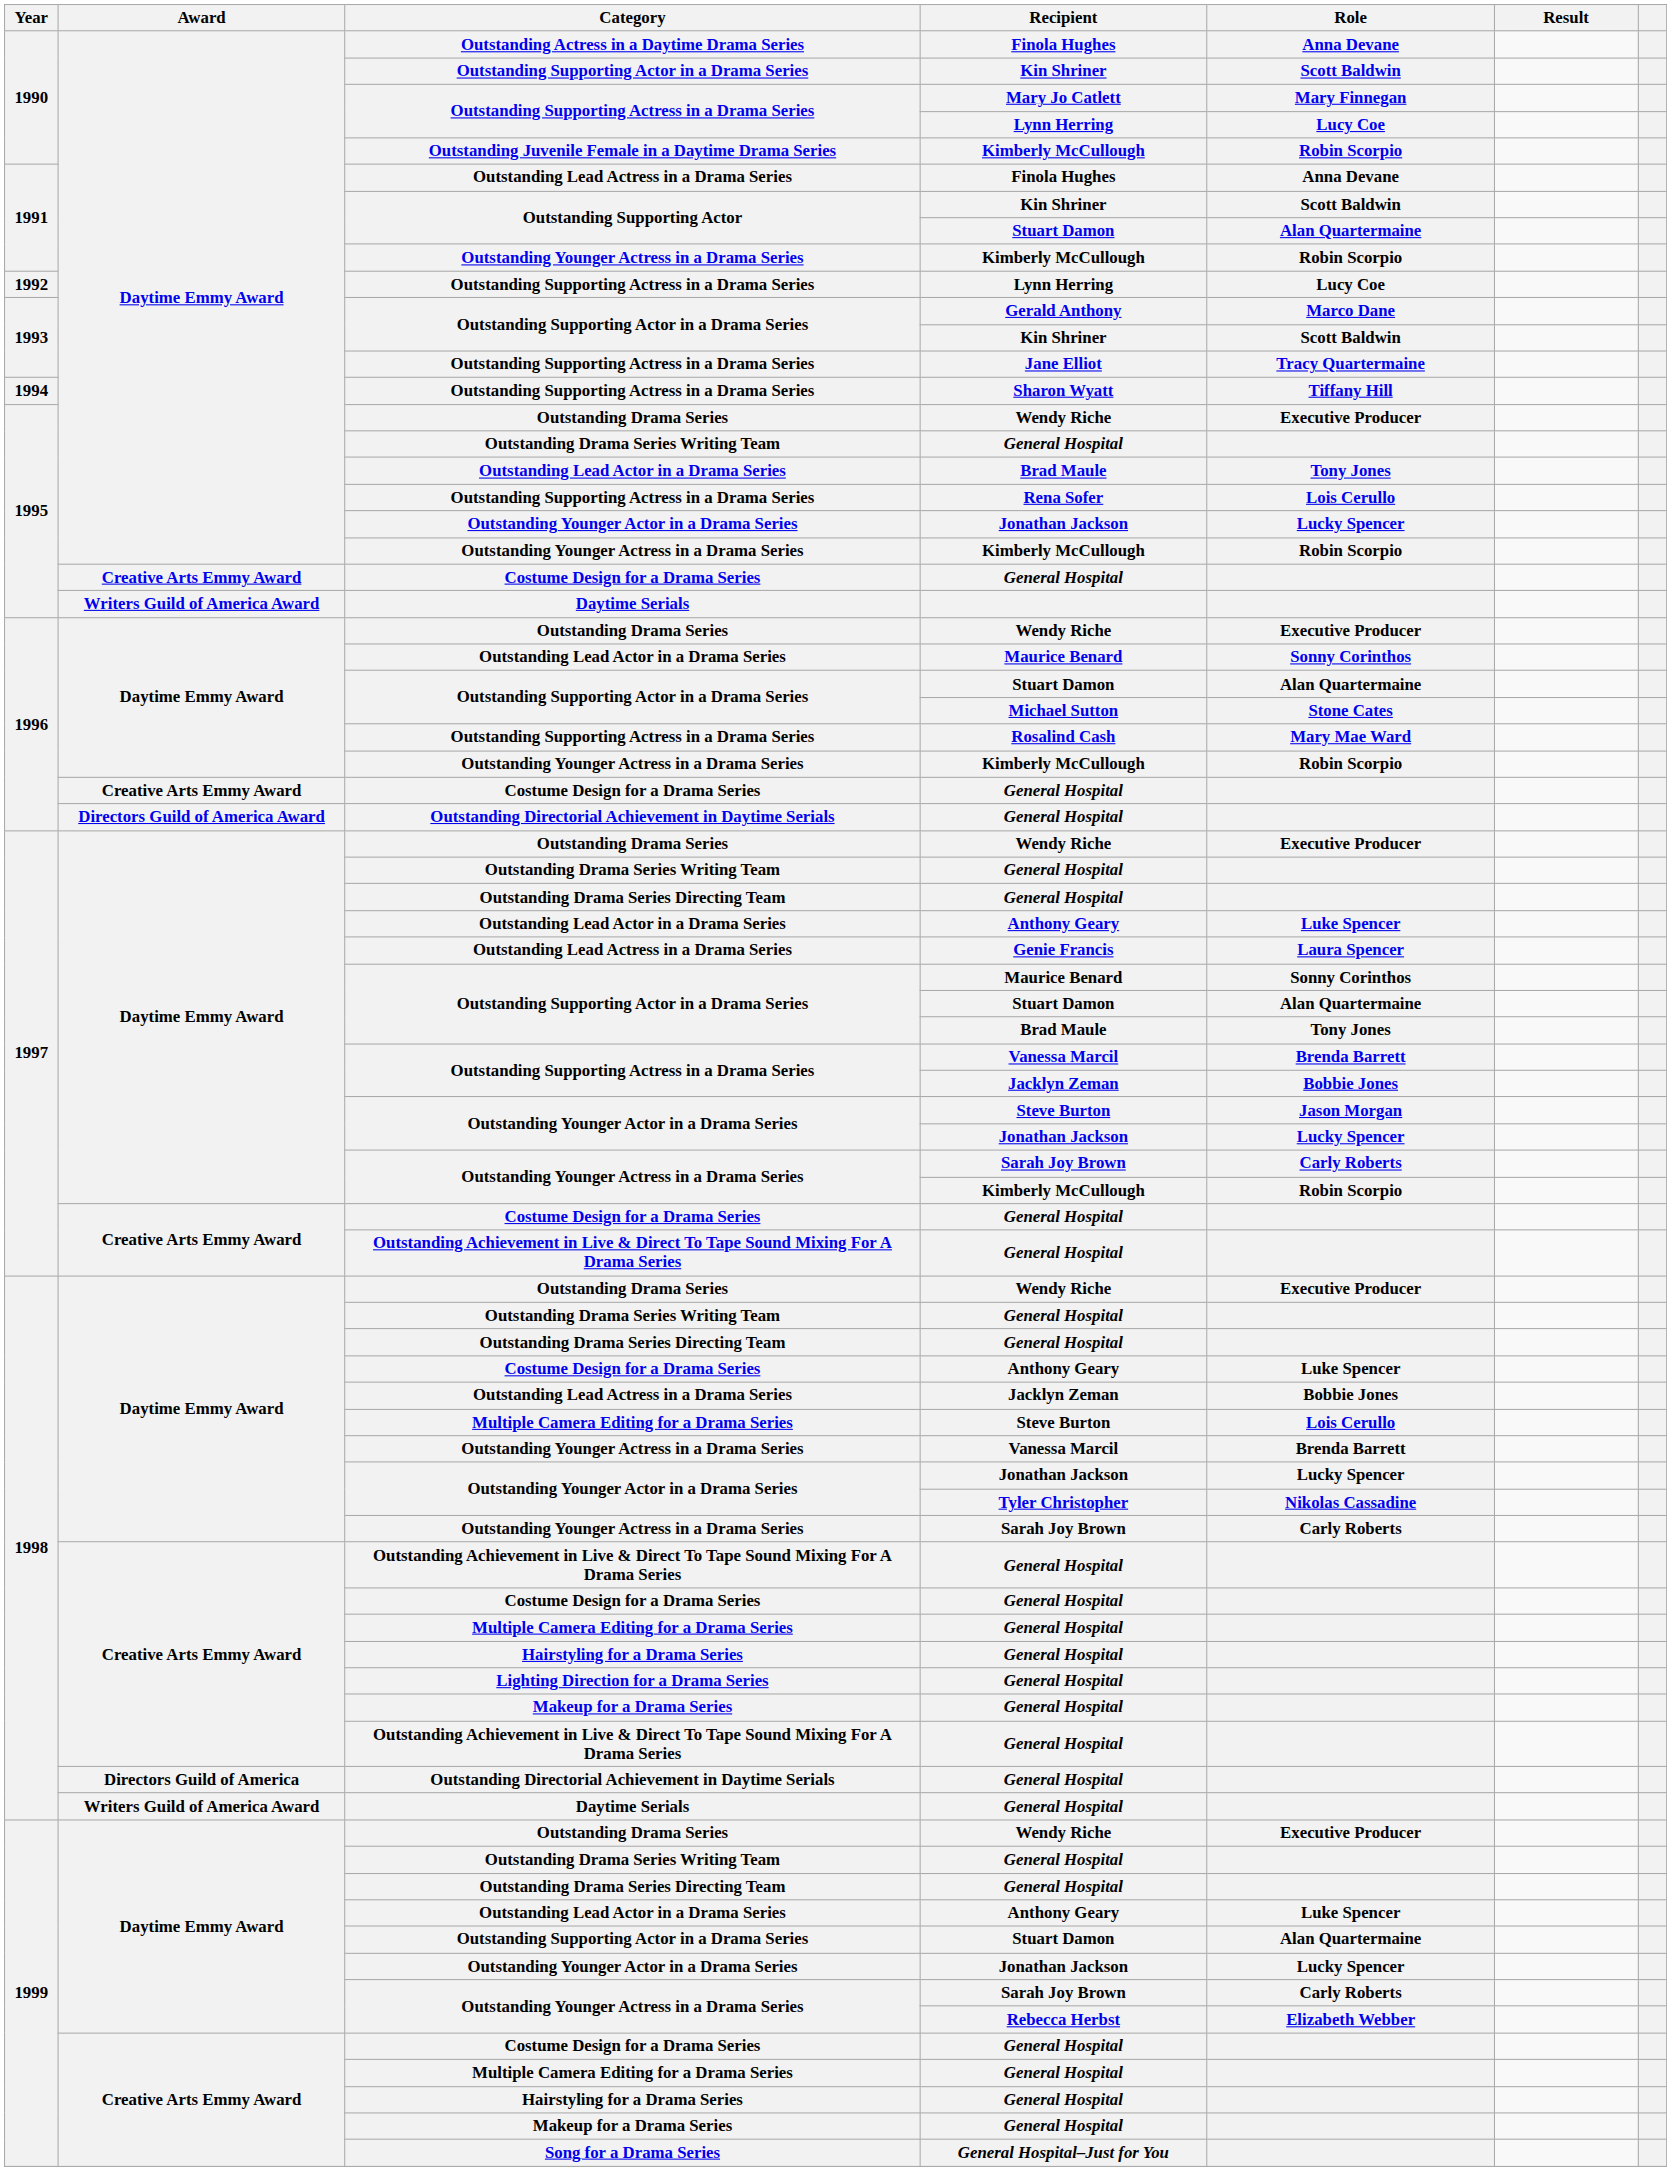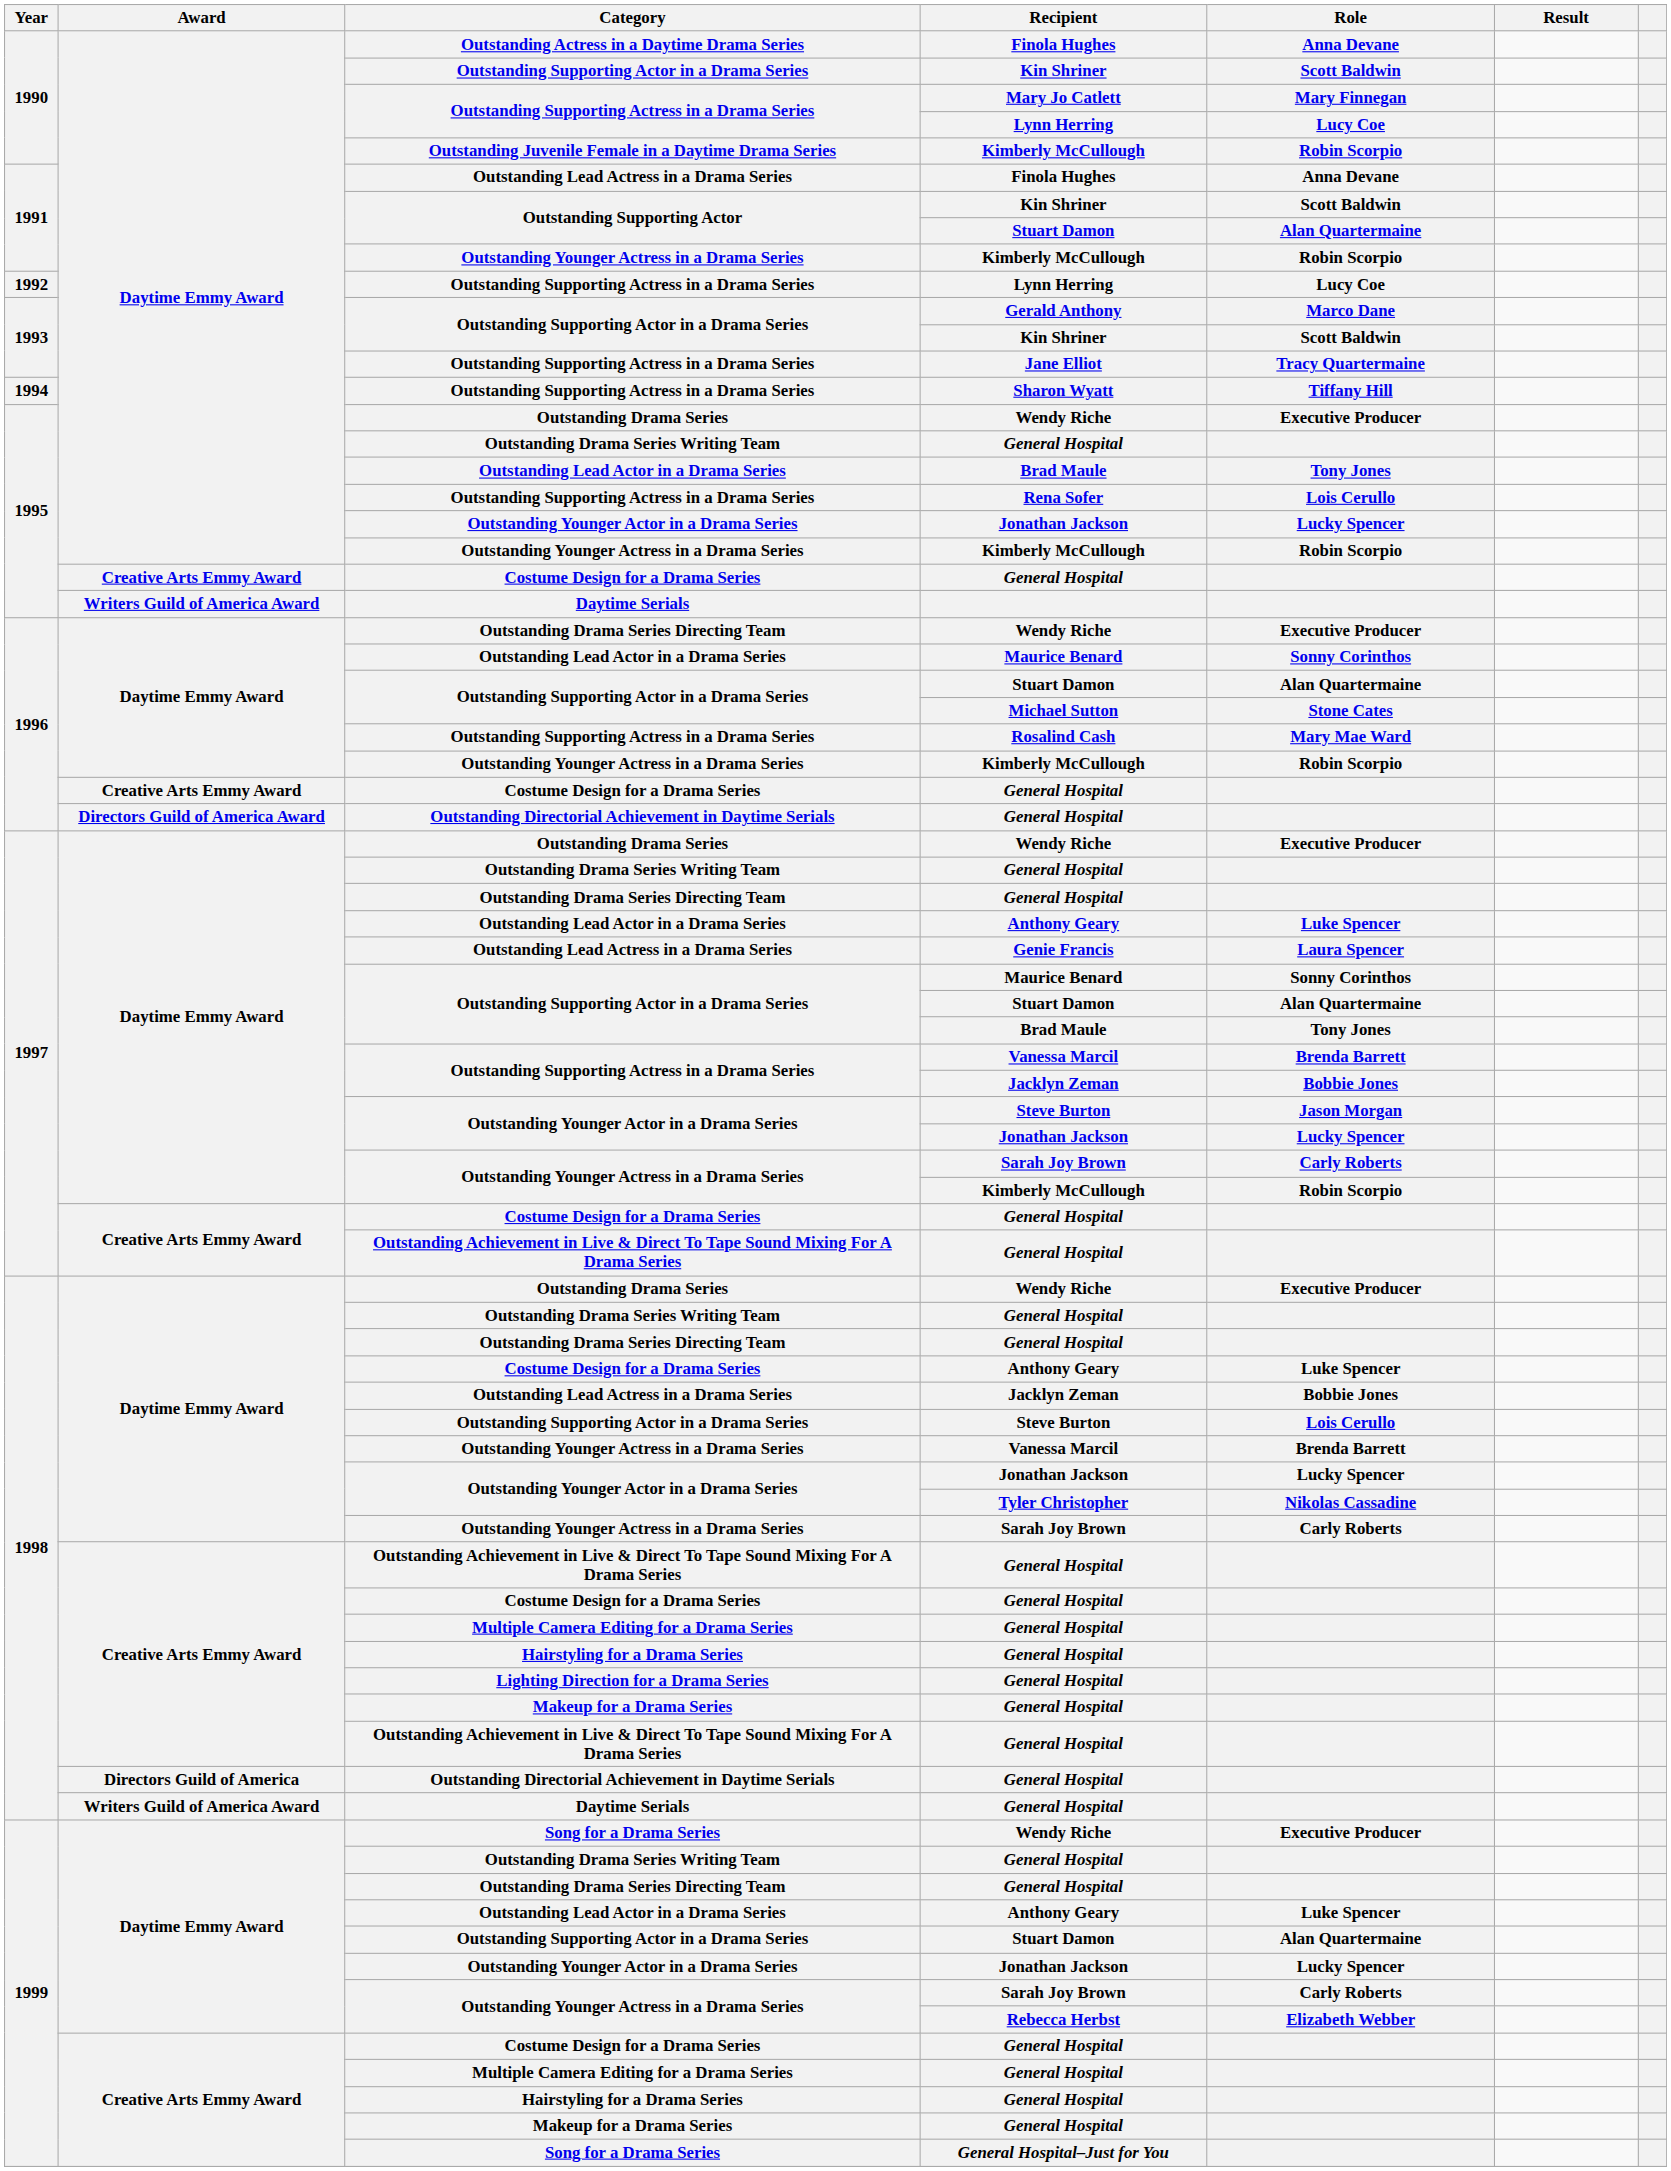1996 / Wendy Riche | Category: Outstanding Drama Series -> Outstanding Drama Series Directing Team
1998 / Steve Burton | Category: Multiple Camera Editing for a Drama Series -> Outstanding Supporting Actor in a Drama Series
1999 / Wendy Riche | Category: Outstanding Drama Series -> Song for a Drama Series
